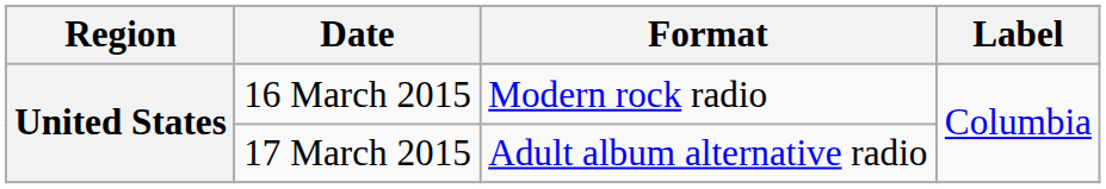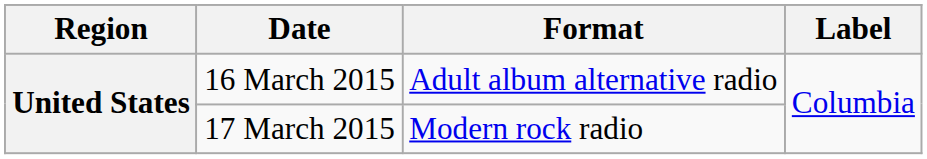16 March 2015 | Format: Modern rock radio -> Adult album alternative radio
17 March 2015 | Format: Adult album alternative radio -> Modern rock radio
